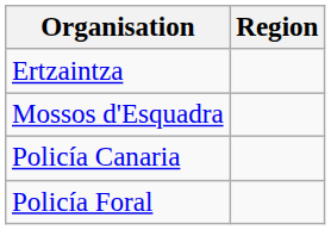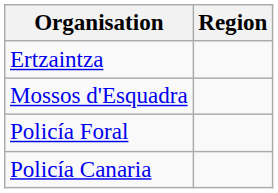rows swapped: Policía Foral <-> Policía Canaria
